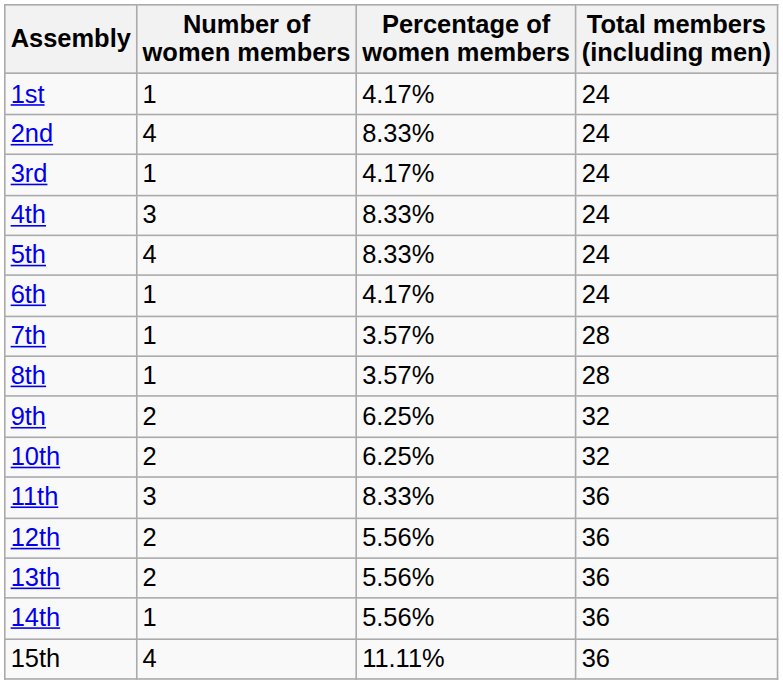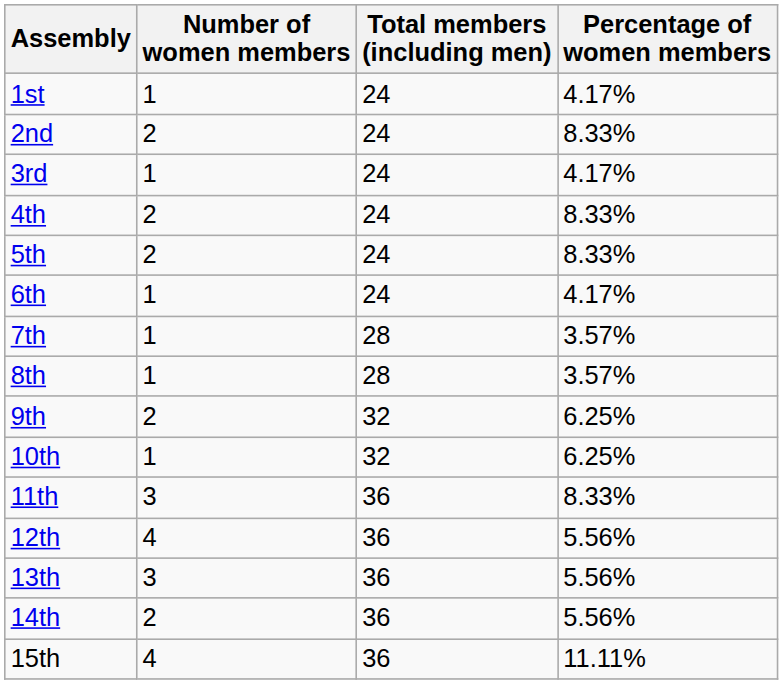columns swapped: Percentage of women members <-> Total members (including men)
2nd | Number of women members: 4 -> 2
4th | Number of women members: 3 -> 2
5th | Number of women members: 4 -> 2
10th | Number of women members: 2 -> 1
12th | Number of women members: 2 -> 4
13th | Number of women members: 2 -> 3
14th | Number of women members: 1 -> 2
